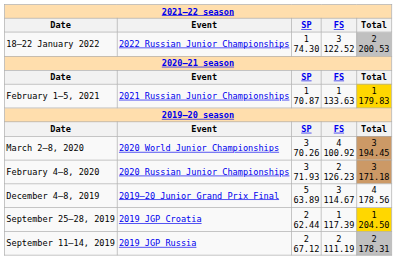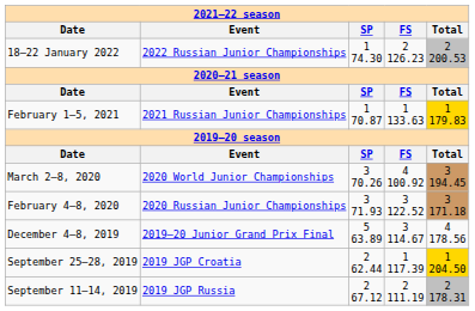18–22 January 2022 | column 4: 3 122.52 -> 2 126.23
February 4–8, 2020 | column 4: 2 126.23 -> 3 122.52
